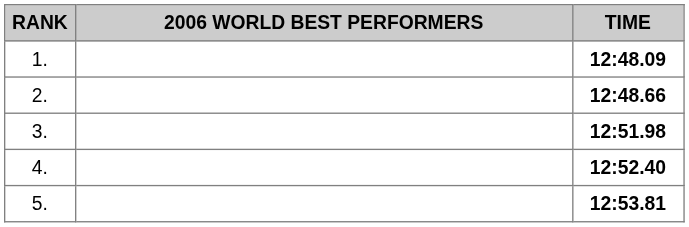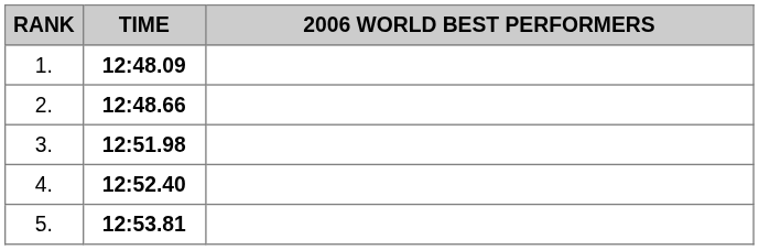columns swapped: 2006 WORLD BEST PERFORMERS <-> TIME
